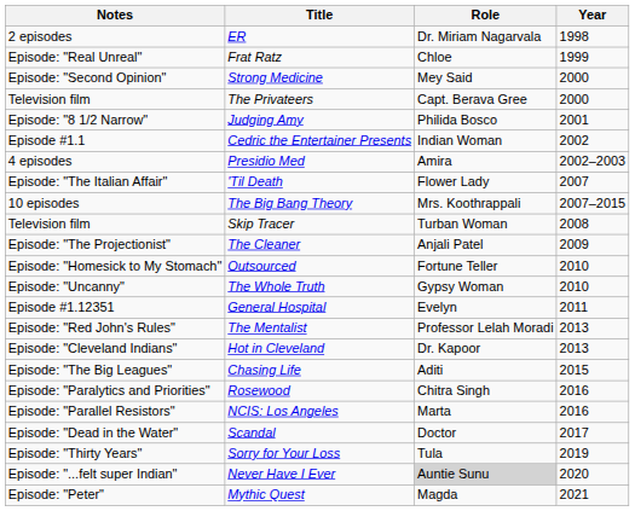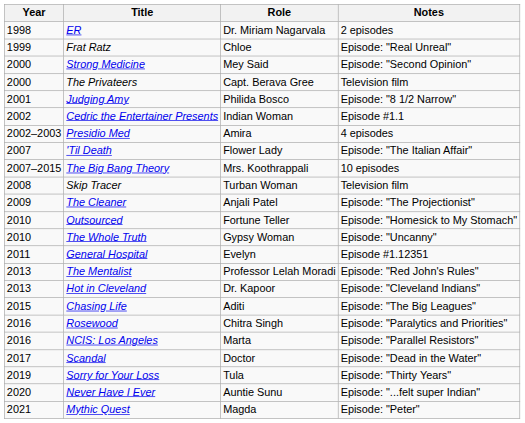columns swapped: Year <-> Notes
Never Have I Ever | Role: lightgrey background -> no background
